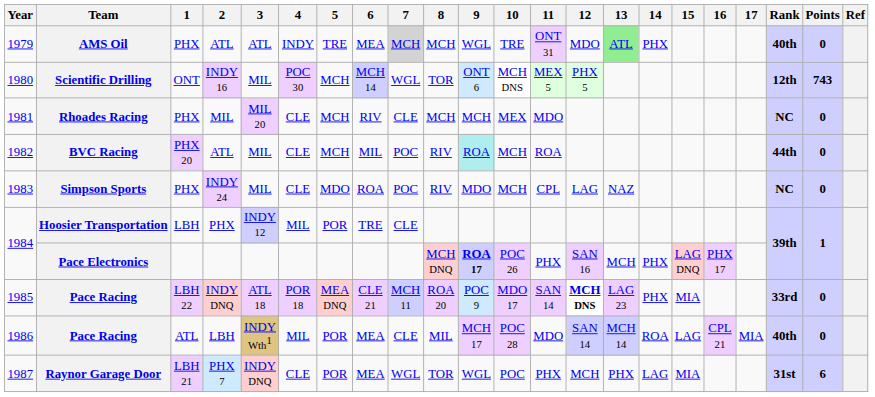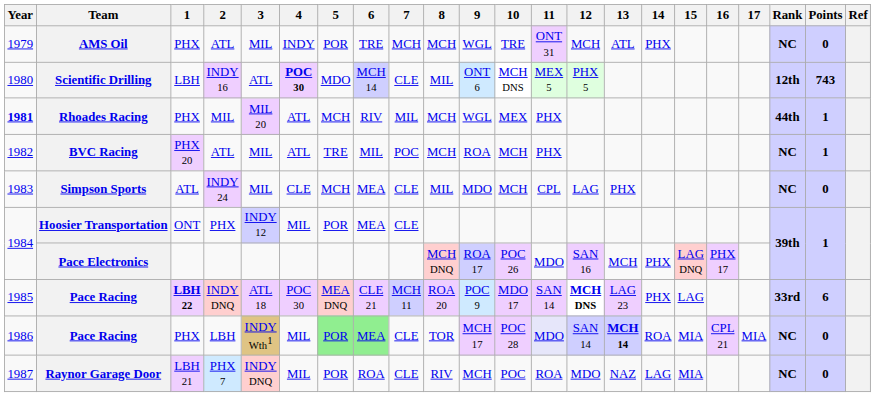AMS Oil | 3: ATL -> MIL
AMS Oil | 5: TRE -> POR
AMS Oil | 6: MEA -> TRE
AMS Oil | 7: lightgrey background -> no background
AMS Oil | 12: MDO -> MCH
AMS Oil | 13: lightgreen background -> no background
AMS Oil | Rank: 40th -> NC
Scientific Drilling | 1: ONT -> LBH
Scientific Drilling | 3: MIL -> ATL
Scientific Drilling | 4: normal -> bold
Scientific Drilling | 5: MCH -> MDO
Scientific Drilling | 7: WGL -> CLE
Scientific Drilling | 8: TOR -> MIL
Rhoades Racing | Year: normal -> bold
Rhoades Racing | 4: CLE -> ATL
Rhoades Racing | 7: CLE -> MIL
Rhoades Racing | 9: MCH -> WGL
Rhoades Racing | 11: MDO -> PHX
Rhoades Racing | Rank: NC -> 44th
Rhoades Racing | Points: 0 -> 1
BVC Racing | 4: CLE -> ATL
BVC Racing | 5: MCH -> TRE
BVC Racing | 8: RIV -> MCH
BVC Racing | 9: paleturquoise background -> no background
BVC Racing | 11: ROA -> PHX
BVC Racing | Rank: 44th -> NC
BVC Racing | Points: 0 -> 1
Simpson Sports | 1: PHX -> ATL
Simpson Sports | 5: MDO -> MCH
Simpson Sports | 6: ROA -> MEA
Simpson Sports | 7: POC -> CLE
Simpson Sports | 8: RIV -> MIL
Simpson Sports | 13: NAZ -> PHX
Hoosier Transportation | 1: LBH -> ONT
Hoosier Transportation | 6: TRE -> MEA
Pace Electronics | 9: bold -> normal
Pace Electronics | 11: PHX -> MDO
Pace Racing / INDY DNQ | 1: normal -> bold
Pace Racing / INDY DNQ | 4: POR 18 -> POC 30
Pace Racing / INDY DNQ | 15: MIA -> LAG
Pace Racing / INDY DNQ | Points: 0 -> 6
Pace Racing / LBH | 1: ATL -> PHX
Pace Racing / LBH | 5: no background -> lightgreen background
Pace Racing / LBH | 6: no background -> lightgreen background
Pace Racing / LBH | 8: MIL -> TOR
Pace Racing / LBH | 11: no background -> lavender background
Pace Racing / LBH | 13: normal -> bold
Pace Racing / LBH | 15: LAG -> MIA
Pace Racing / LBH | Rank: 40th -> NC
Raynor Garage Door | 4: CLE -> MIL
Raynor Garage Door | 6: MEA -> ROA
Raynor Garage Door | 7: WGL -> CLE
Raynor Garage Door | 8: TOR -> RIV
Raynor Garage Door | 9: WGL -> MCH
Raynor Garage Door | 11: PHX -> ROA
Raynor Garage Door | 12: MCH -> MDO
Raynor Garage Door | 13: PHX -> NAZ
Raynor Garage Door | Rank: 31st -> NC
Raynor Garage Door | Points: 6 -> 0
